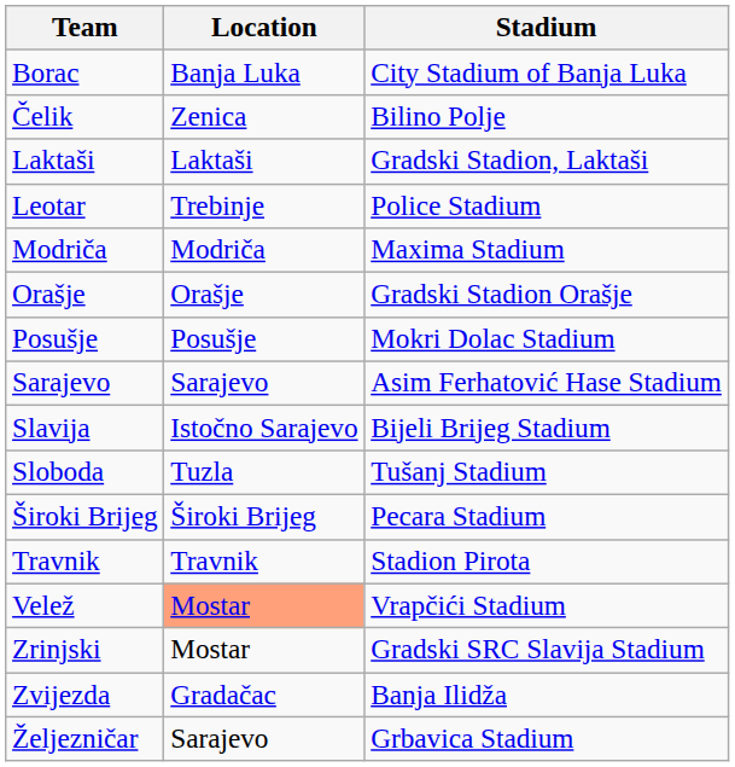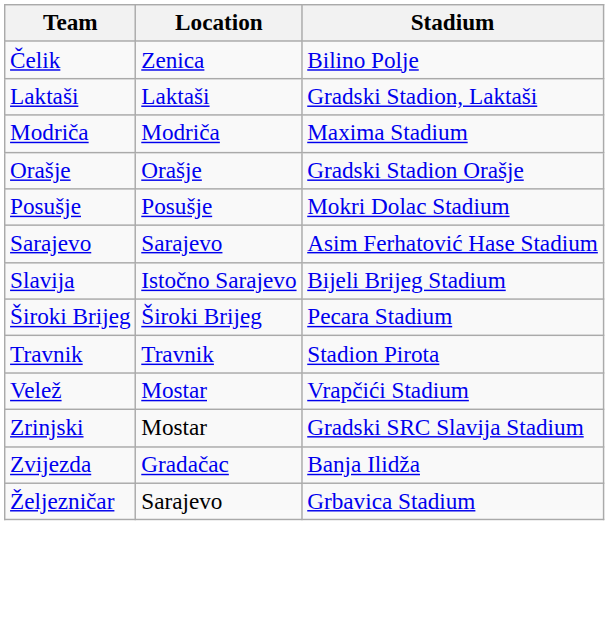- row: Borac | Banja Luka | City Stadium of Banja Luka
- row: Leotar | Trebinje | Police Stadium
- row: Sloboda | Tuzla | Tušanj Stadium
Velež | Location: lightsalmon background -> no background
